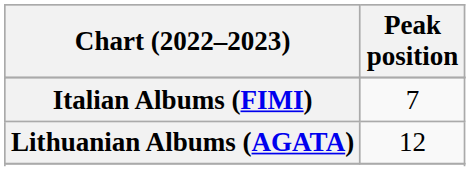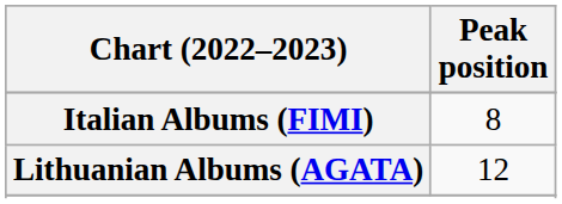Italian Albums (FIMI) | Peak position: 7 -> 8
